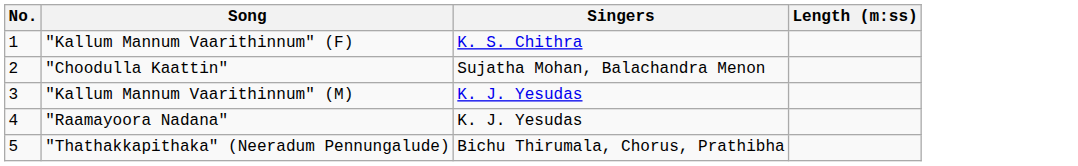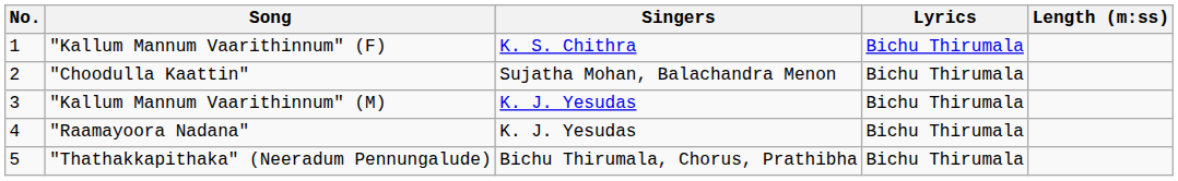+ column: Lyrics | Bichu Thirumala | Bichu Thirumala | Bichu Thirumala | Bichu Thirumala | Bichu Thirumala
